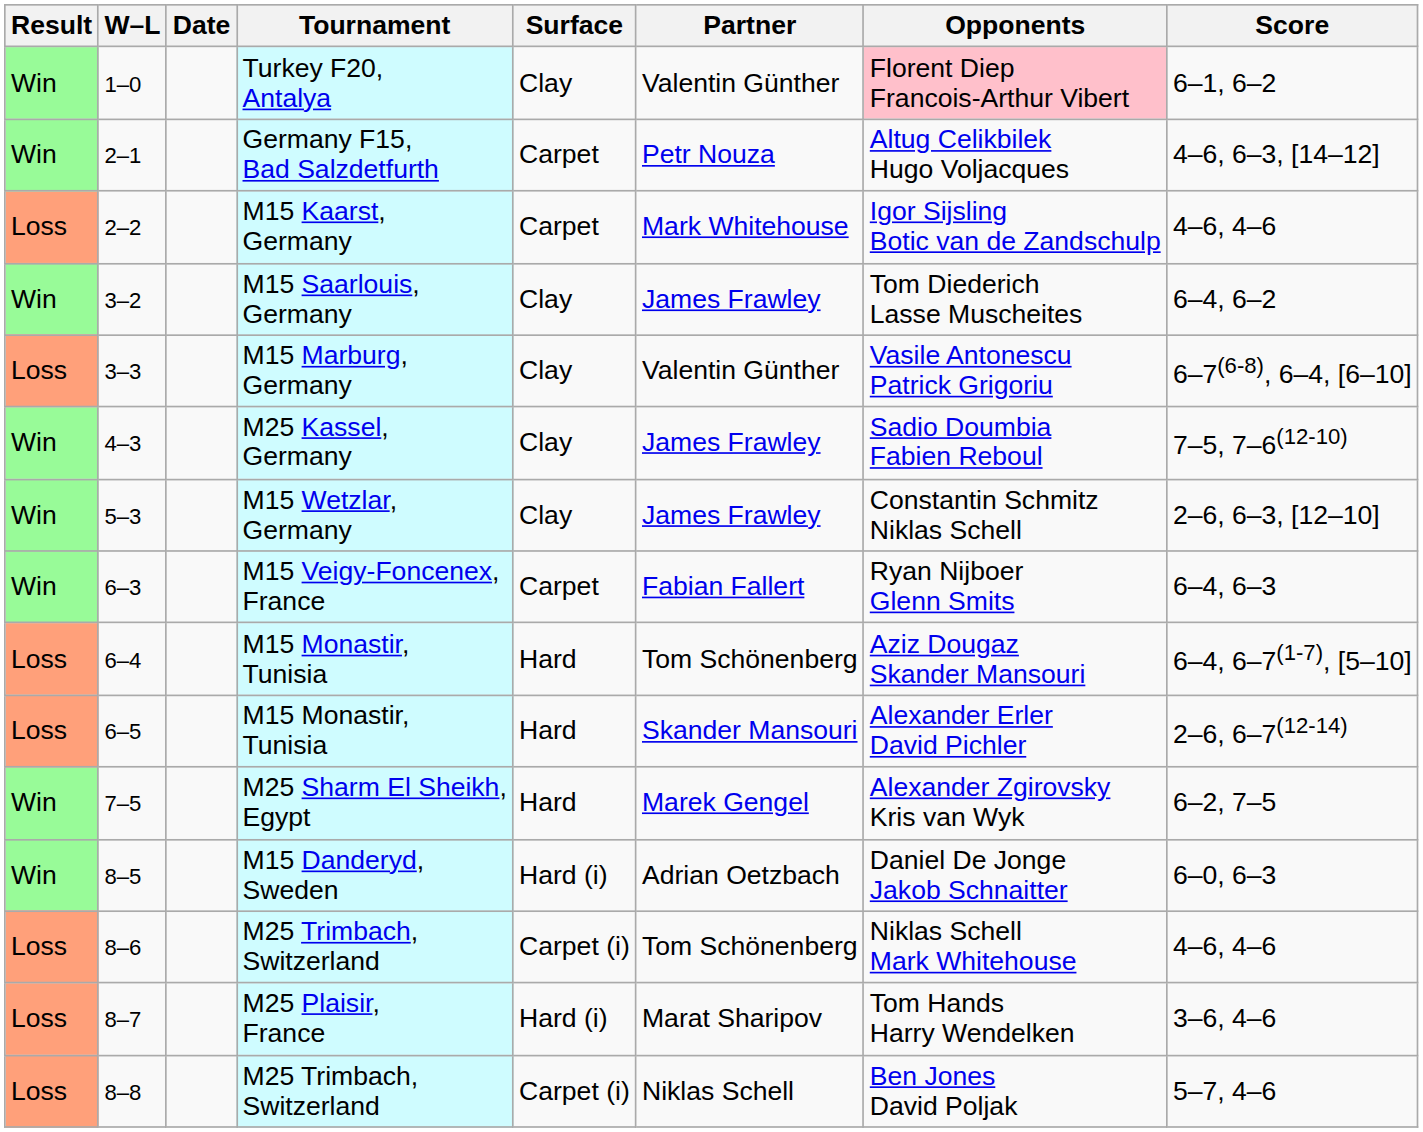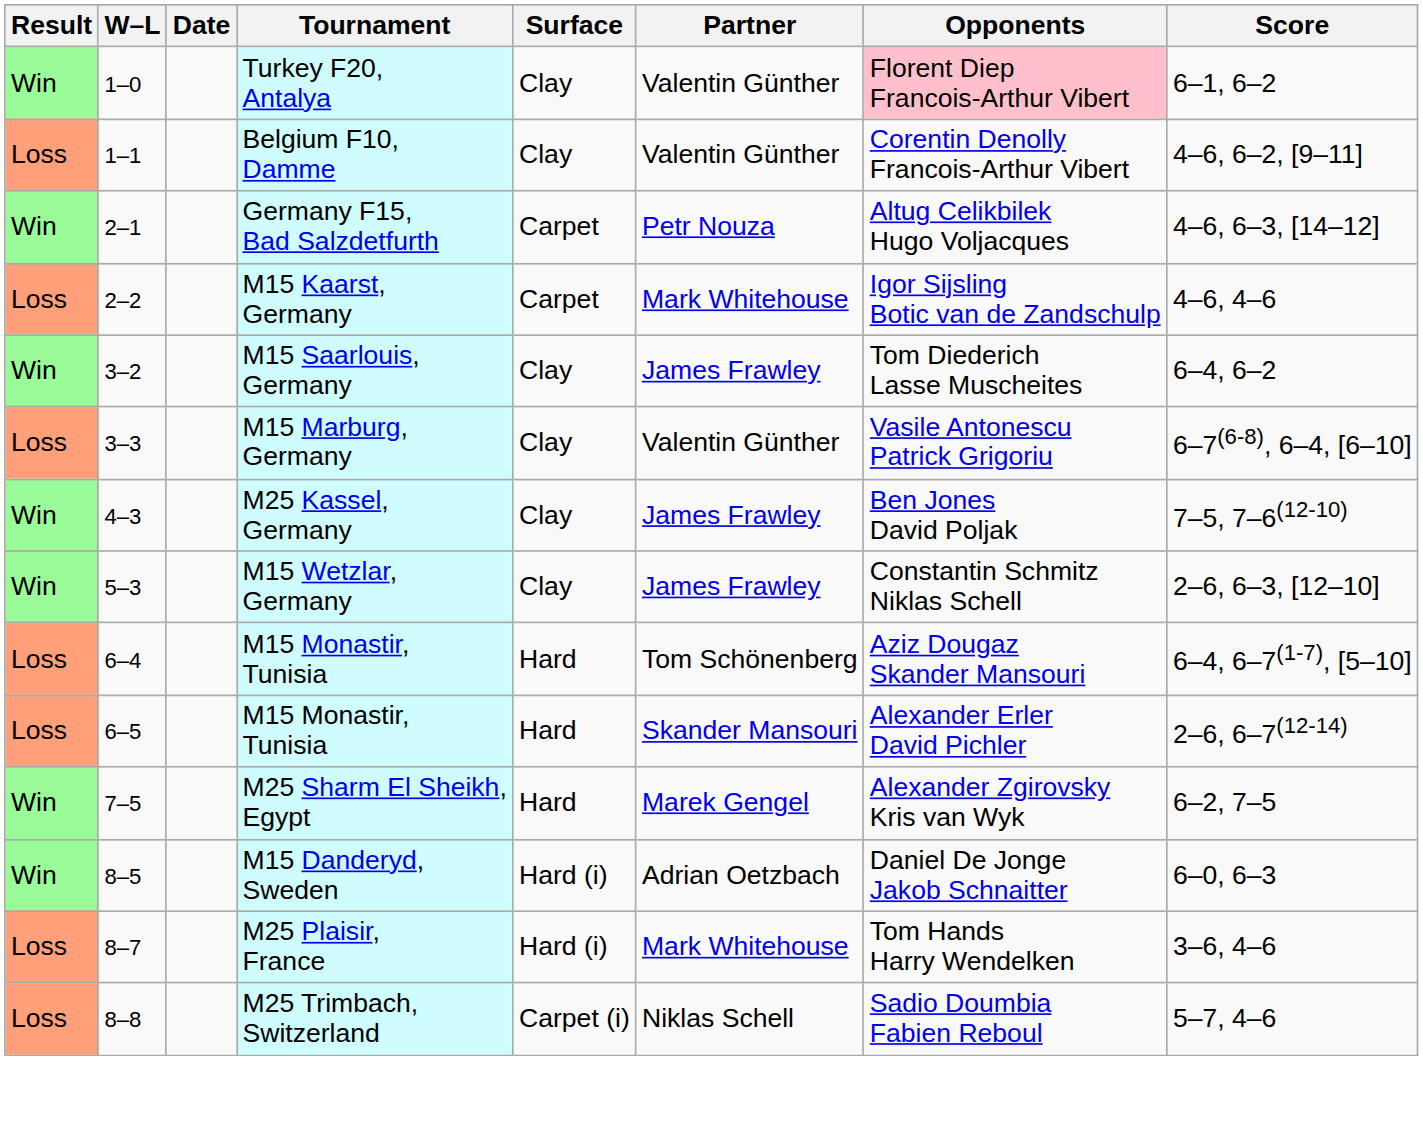+ row: Loss | 1–1 | Belgium F10, Damme | Clay | Valentin Günther | Corentin Denolly Francois-Arthur Vibert | 4–6, 6–2, [9–11]
4–3 | Opponents: Sadio Doumbia Fabien Reboul -> Ben Jones David Poljak
- row: Win | 6–3 | M15 Veigy-Foncenex, France | Carpet | Fabian Fallert | Ryan Nijboer Glenn Smits | 6–4, 6–3
- row: Loss | 8–6 | M25 Trimbach, Switzerland | Carpet (i) | Tom Schönenberg | Niklas Schell Mark Whitehouse | 4–6, 4–6
8–7 | Partner: Marat Sharipov -> Mark Whitehouse
8–8 | Opponents: Ben Jones David Poljak -> Sadio Doumbia Fabien Reboul
